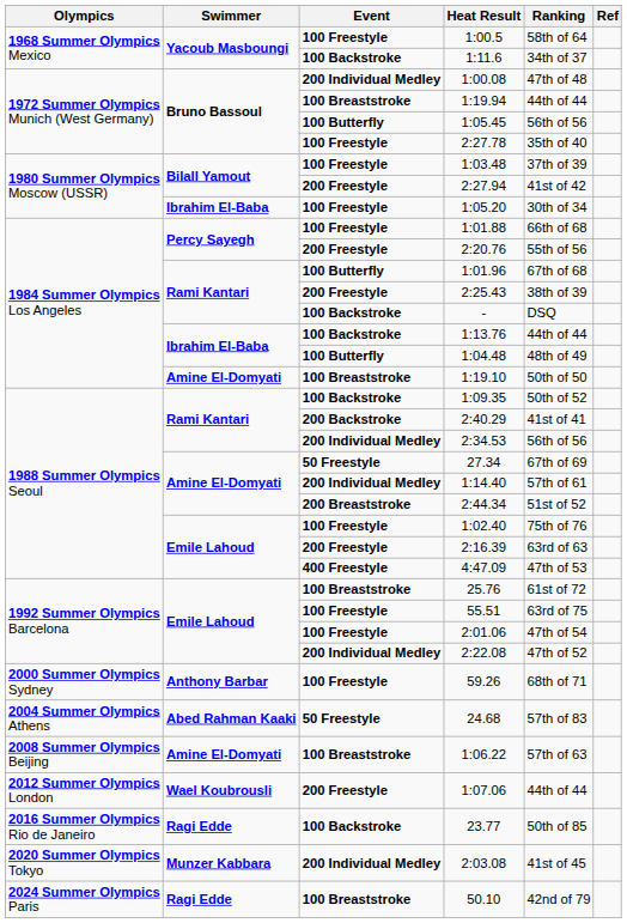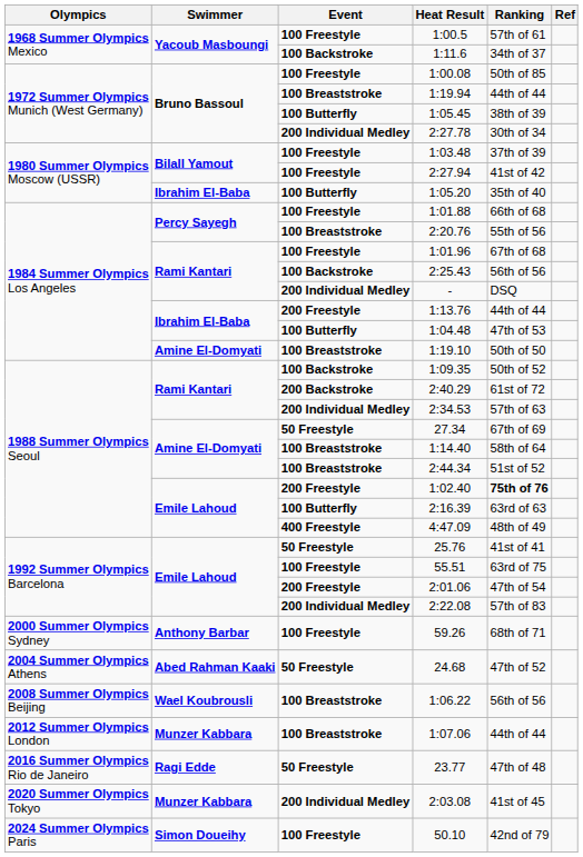1:00.5 | Ranking: 58th of 64 -> 57th of 61
1:00.08 | Event: 200 Individual Medley -> 100 Freestyle
1:00.08 | Ranking: 47th of 48 -> 50th of 85
1:05.45 | Ranking: 56th of 56 -> 38th of 39
2:27.78 | Event: 100 Freestyle -> 200 Individual Medley
2:27.78 | Ranking: 35th of 40 -> 30th of 34
2:27.94 | Event: 200 Freestyle -> 100 Freestyle
1:05.20 | Event: 100 Freestyle -> 100 Butterfly
1:05.20 | Ranking: 30th of 34 -> 35th of 40
2:20.76 | Event: 200 Freestyle -> 100 Breaststroke
1:01.96 | Event: 100 Butterfly -> 100 Freestyle
2:25.43 | Event: 200 Freestyle -> 100 Backstroke
2:25.43 | Ranking: 38th of 39 -> 56th of 56
- | Event: 100 Backstroke -> 200 Individual Medley
1:13.76 | Event: 100 Backstroke -> 200 Freestyle
1:04.48 | Ranking: 48th of 49 -> 47th of 53
2:40.29 | Ranking: 41st of 41 -> 61st of 72
2:34.53 | Ranking: 56th of 56 -> 57th of 63
1:14.40 | Event: 200 Individual Medley -> 100 Breaststroke
1:14.40 | Ranking: 57th of 61 -> 58th of 64
2:44.34 | Event: 200 Breaststroke -> 100 Breaststroke
1:02.40 | Event: 100 Freestyle -> 200 Freestyle
1:02.40 | Ranking: normal -> bold
2:16.39 | Event: 200 Freestyle -> 100 Butterfly
4:47.09 | Ranking: 47th of 53 -> 48th of 49
25.76 | Event: 100 Breaststroke -> 50 Freestyle
25.76 | Ranking: 61st of 72 -> 41st of 41
2:01.06 | Event: 100 Freestyle -> 200 Freestyle
2:22.08 | Ranking: 47th of 52 -> 57th of 83
24.68 | Ranking: 57th of 83 -> 47th of 52
1:06.22 | Swimmer: Amine El-Domyati -> Wael Koubrousli
1:06.22 | Ranking: 57th of 63 -> 56th of 56
1:07.06 | Swimmer: Wael Koubrousli -> Munzer Kabbara
1:07.06 | Event: 200 Freestyle -> 100 Breaststroke
23.77 | Event: 100 Backstroke -> 50 Freestyle
23.77 | Ranking: 50th of 85 -> 47th of 48
50.10 | Swimmer: Ragi Edde -> Simon Doueihy
50.10 | Event: 100 Breaststroke -> 100 Freestyle
